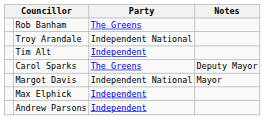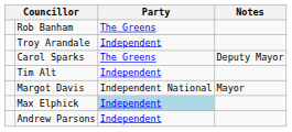Troy Arandale | Party: Independent National -> Independent
rows swapped: Tim Alt <-> Carol Sparks
Max Elphick | Party: no background -> lightblue background
